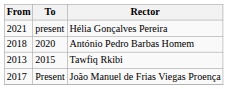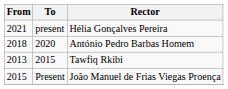Present | From: 2017 -> 2015
